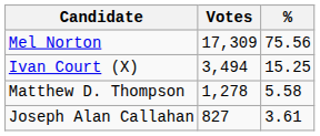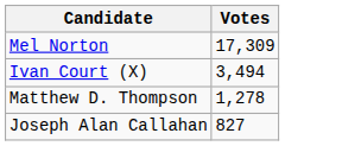- column: % | 75.56 | 15.25 | 5.58 | 3.61
